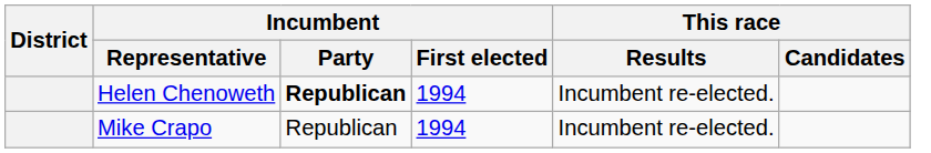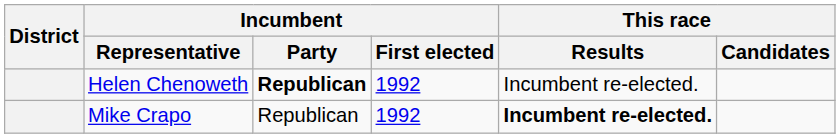Helen Chenoweth | Incumbent / First elected: 1994 -> 1992
Mike Crapo | Incumbent / First elected: 1994 -> 1992
Mike Crapo | This race / Results: normal -> bold
